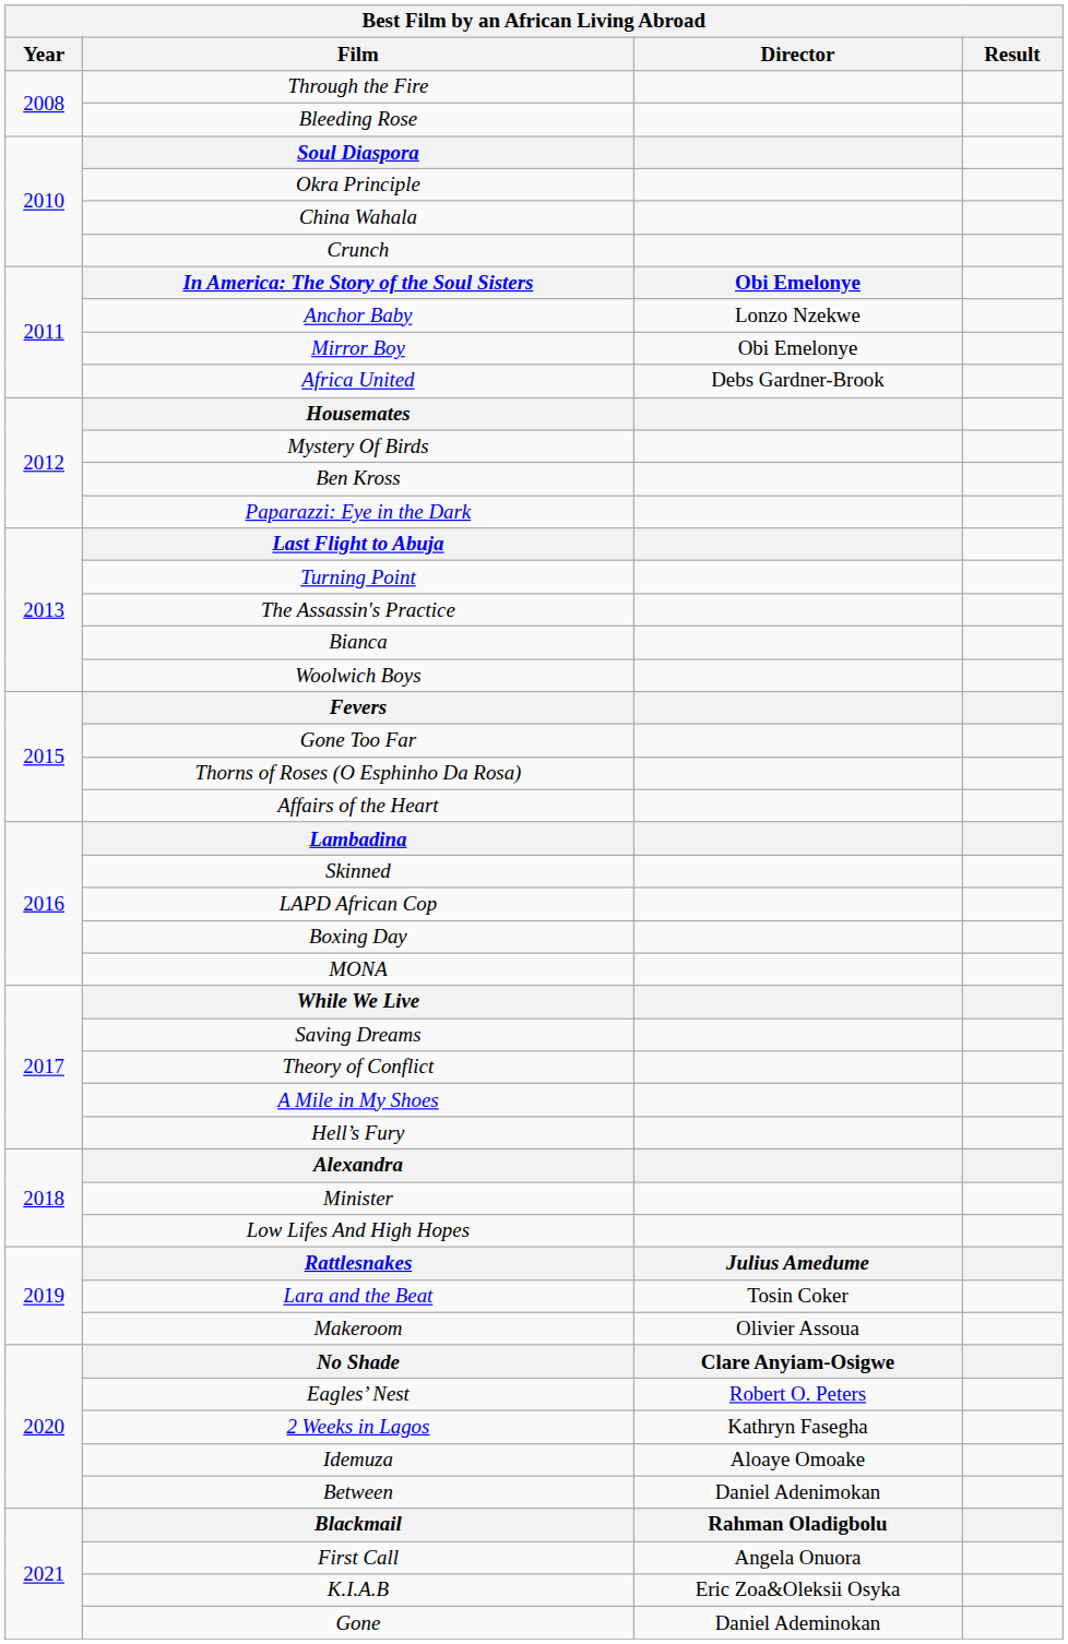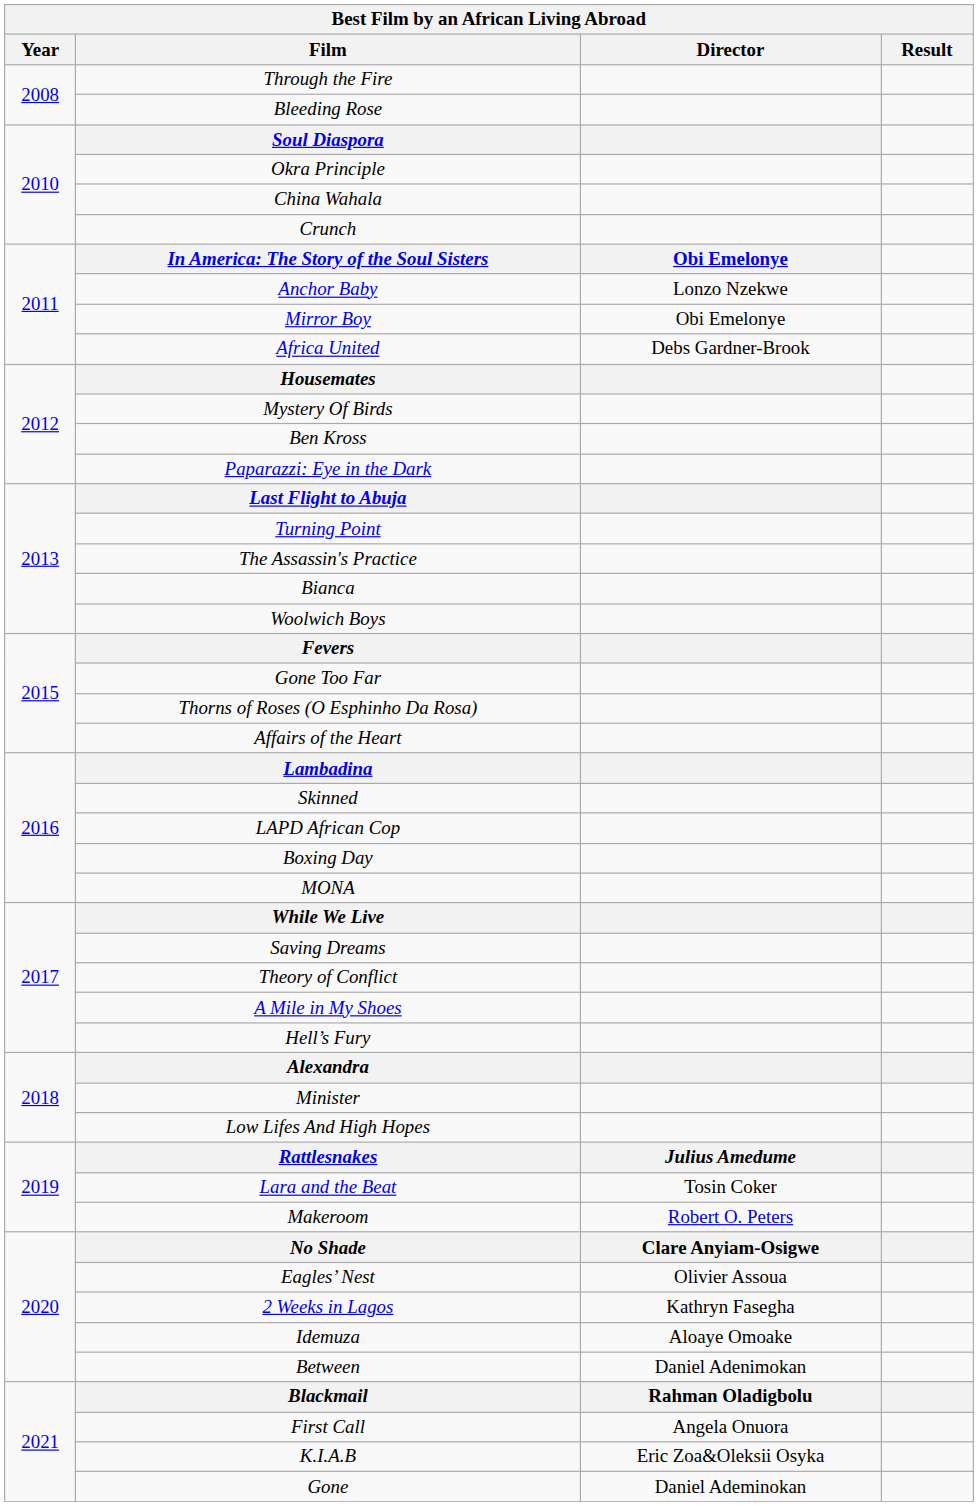Makeroom | Director: Olivier Assoua -> Robert O. Peters
Eagles’ Nest | Director: Robert O. Peters -> Olivier Assoua
